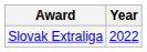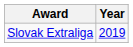Slovak Extraliga | Year: 2022 -> 2019
